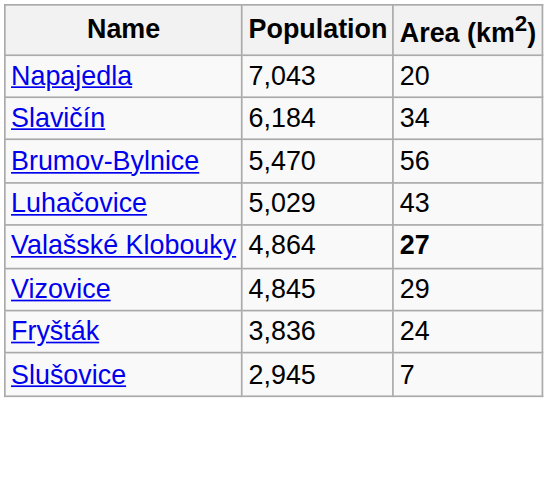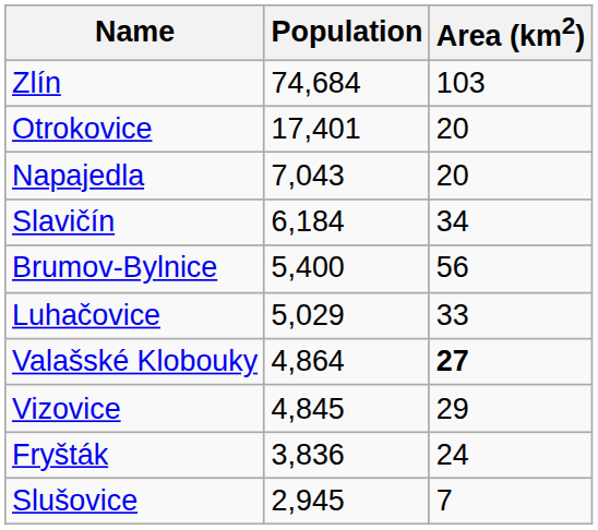+ row: Zlín | 74,684 | 103
+ row: Otrokovice | 17,401 | 20
Brumov-Bylnice | Population: 5,470 -> 5,400
Luhačovice | Area (km2): 43 -> 33
